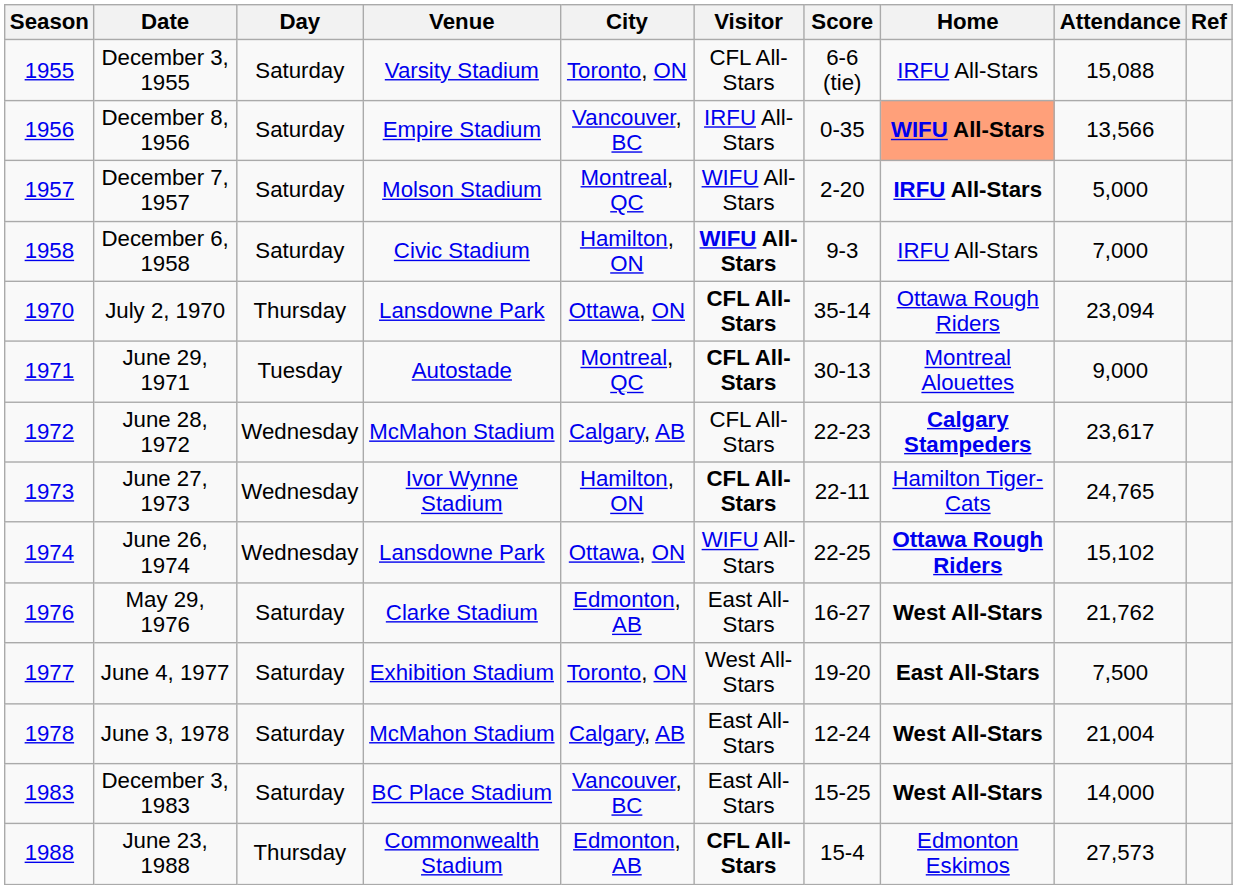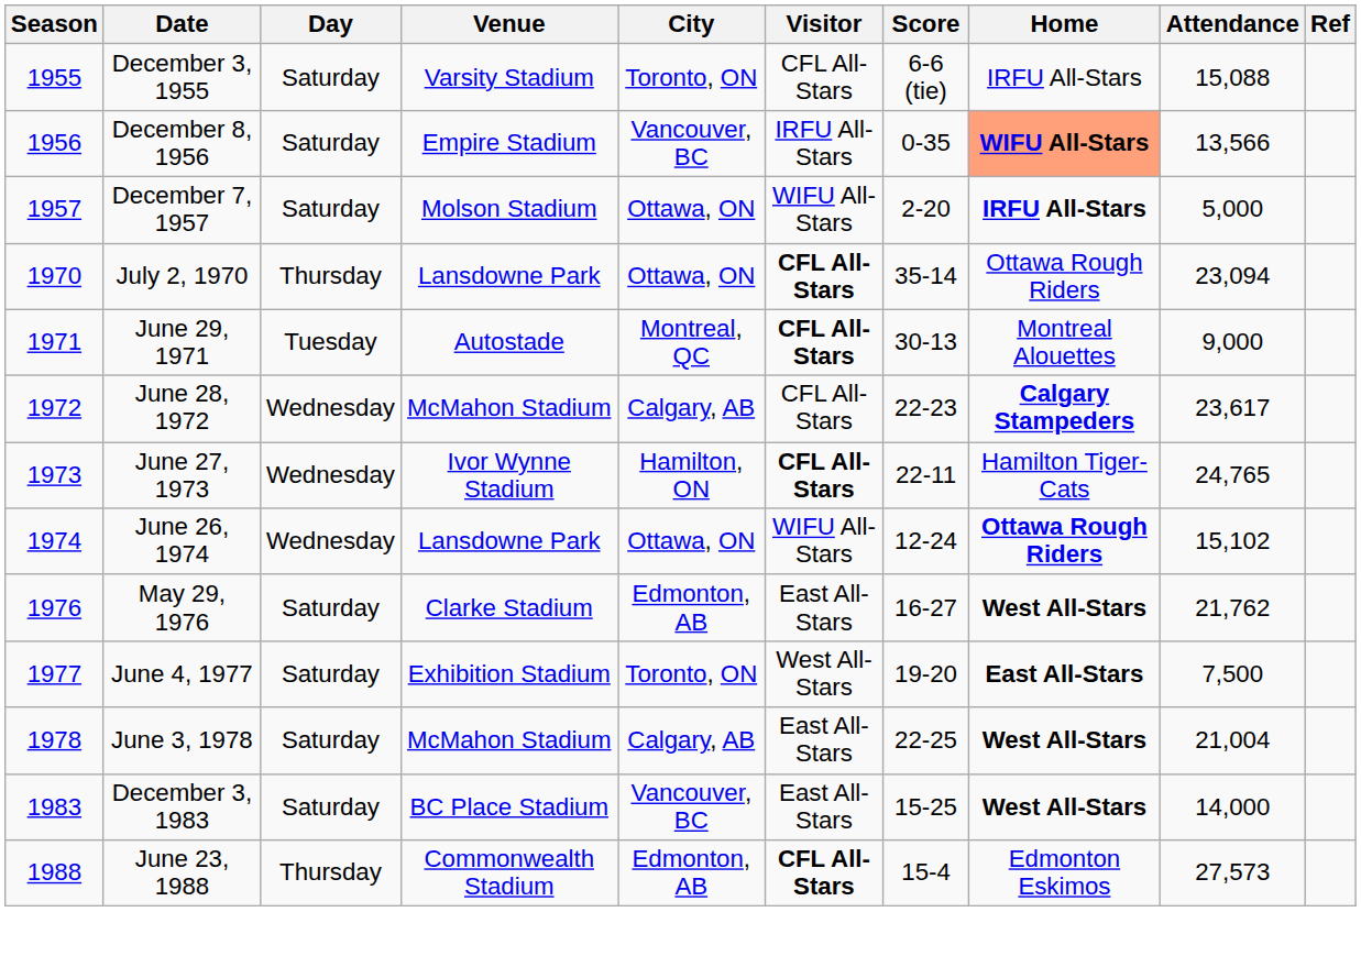December 7, 1957 | City: Montreal, QC -> Ottawa, ON
- row: 1958 | December 6, 1958 | Saturday | Civic Stadium | Hamilton, ON | WIFU All-Stars | 9-3 | IRFU All-Stars | 7,000
June 26, 1974 | Score: 22-25 -> 12-24
June 3, 1978 | Score: 12-24 -> 22-25
